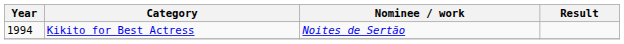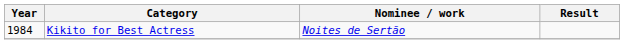Kikito for Best Actress | Year: 1994 -> 1984
